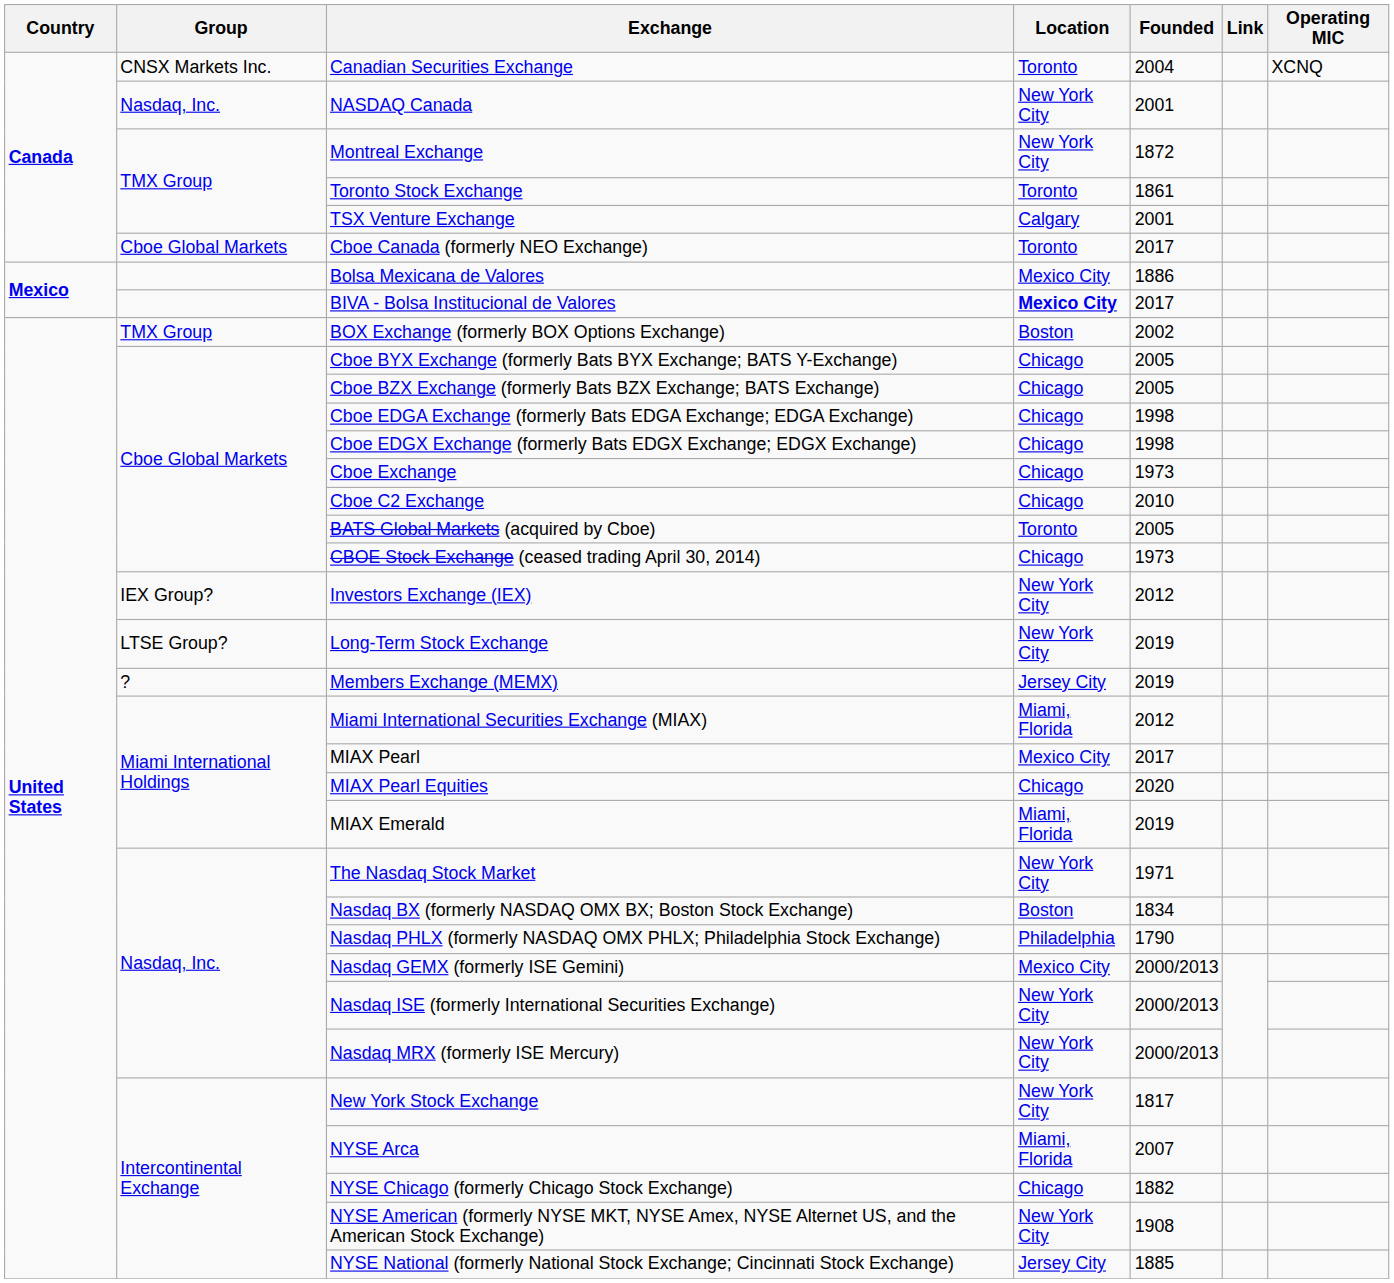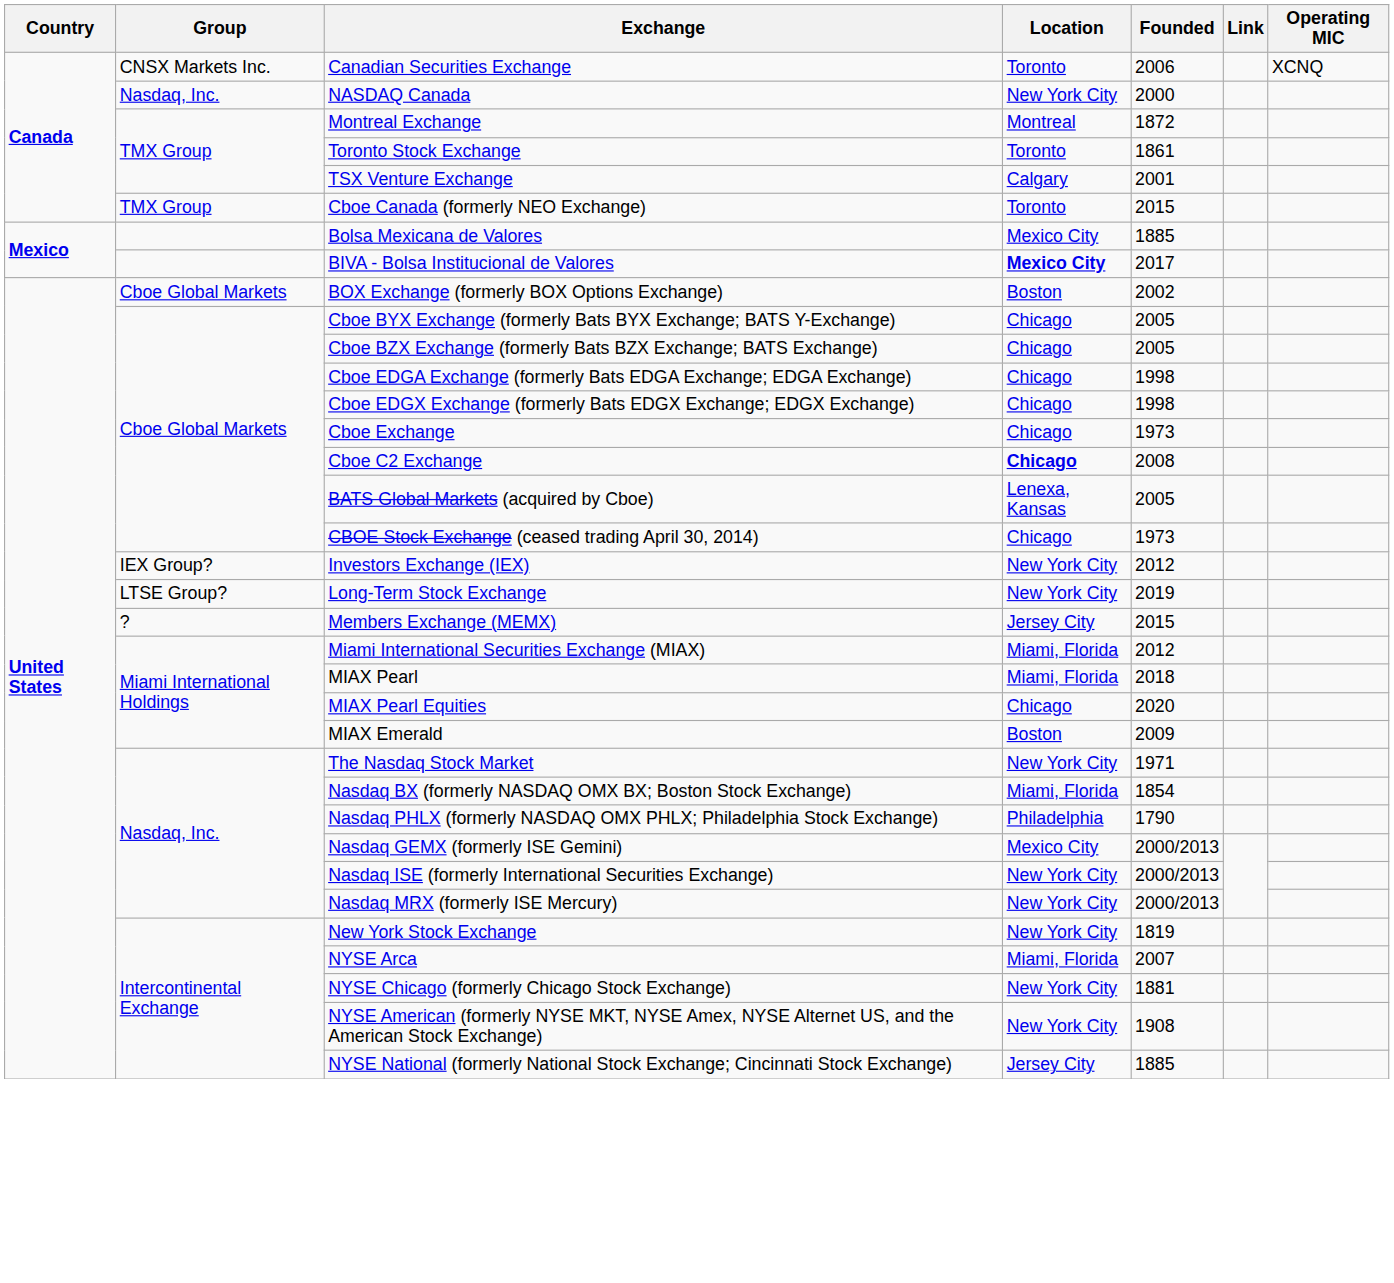Canadian Securities Exchange | Founded: 2004 -> 2006
NASDAQ Canada | Founded: 2001 -> 2000
Montreal Exchange | Location: New York City -> Montreal
Cboe Canada (formerly NEO Exchange) | Group: Cboe Global Markets -> TMX Group
Cboe Canada (formerly NEO Exchange) | Founded: 2017 -> 2015
Bolsa Mexicana de Valores | Founded: 1886 -> 1885
BOX Exchange (formerly BOX Options Exchange) | Group: TMX Group -> Cboe Global Markets
Cboe C2 Exchange | Location: normal -> bold
Cboe C2 Exchange | Founded: 2010 -> 2008
BATS Global Markets (acquired by Cboe) | Location: Toronto -> Lenexa, Kansas
Members Exchange (MEMX) | Founded: 2019 -> 2015
MIAX Pearl | Location: Mexico City -> Miami, Florida
MIAX Pearl | Founded: 2017 -> 2018
MIAX Emerald | Location: Miami, Florida -> Boston
MIAX Emerald | Founded: 2019 -> 2009
Nasdaq BX (formerly NASDAQ OMX BX; Boston Stock Exchange) | Location: Boston -> Miami, Florida
Nasdaq BX (formerly NASDAQ OMX BX; Boston Stock Exchange) | Founded: 1834 -> 1854
New York Stock Exchange | Founded: 1817 -> 1819
NYSE Chicago (formerly Chicago Stock Exchange) | Location: Chicago -> New York City
NYSE Chicago (formerly Chicago Stock Exchange) | Founded: 1882 -> 1881
